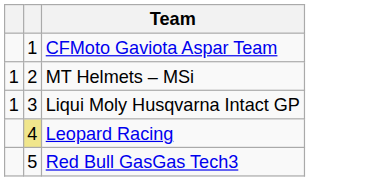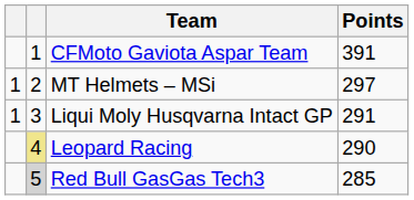+ column: Points | 391 | 297 | 291 | 290 | 285
Red Bull GasGas Tech3 | column 2: no background -> lightgrey background
